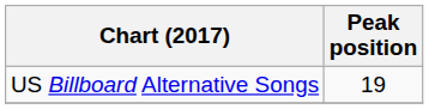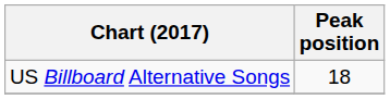US Billboard Alternative Songs | Peak position: 19 -> 18
